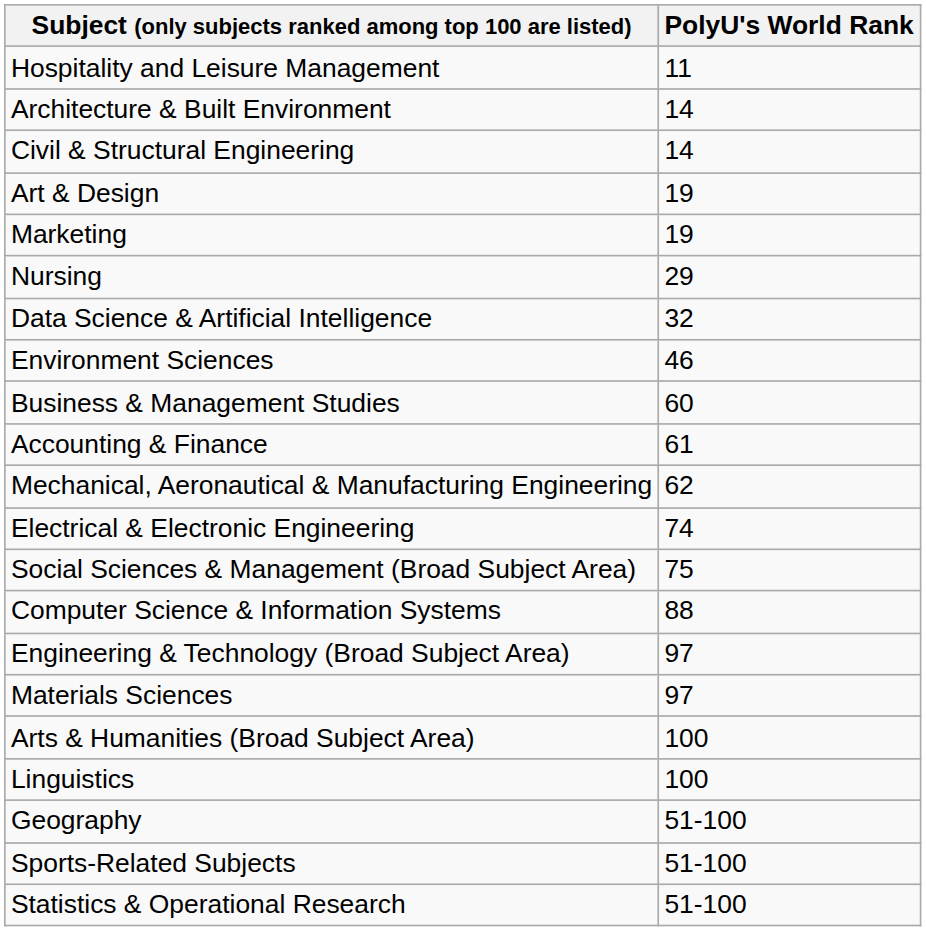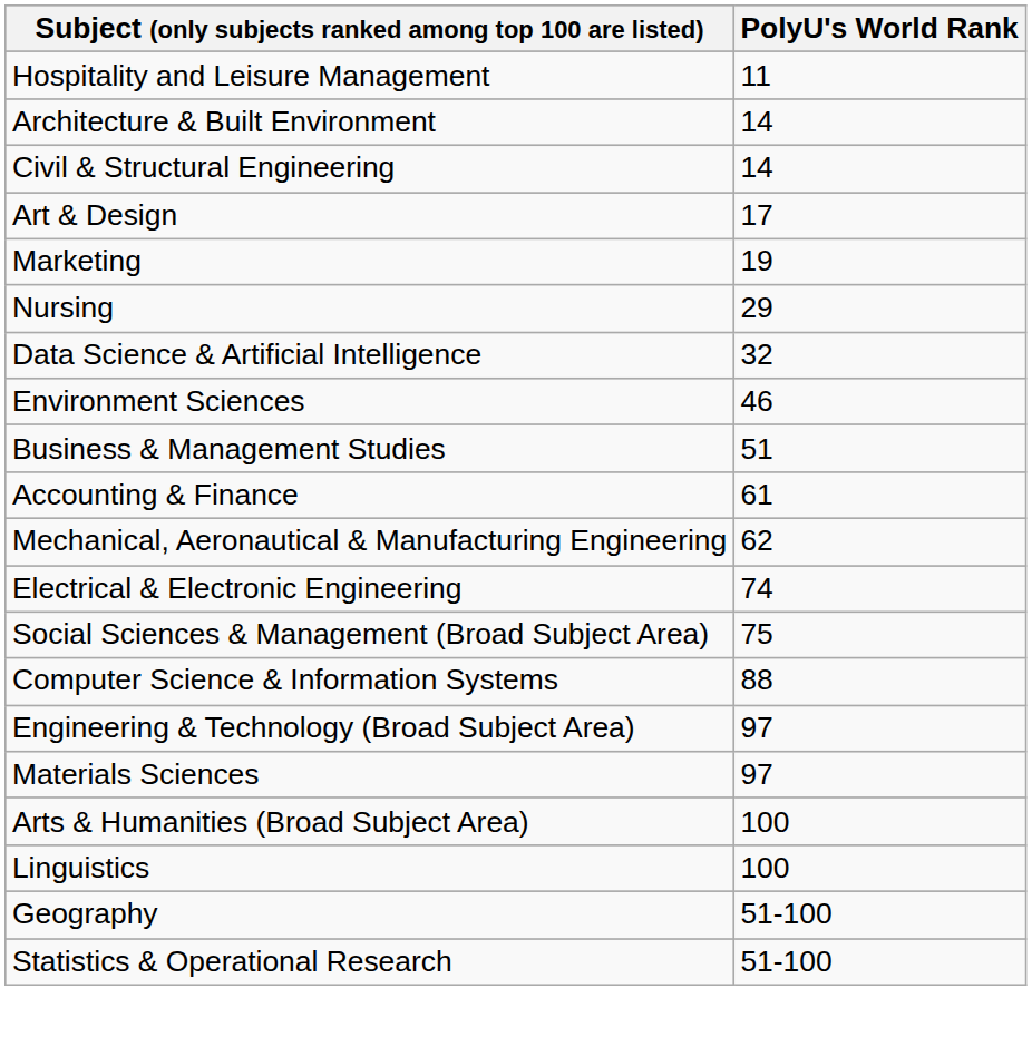Art & Design | PolyU's World Rank: 19 -> 17
Business & Management Studies | PolyU's World Rank: 60 -> 51
- row: Sports-Related Subjects | 51-100
